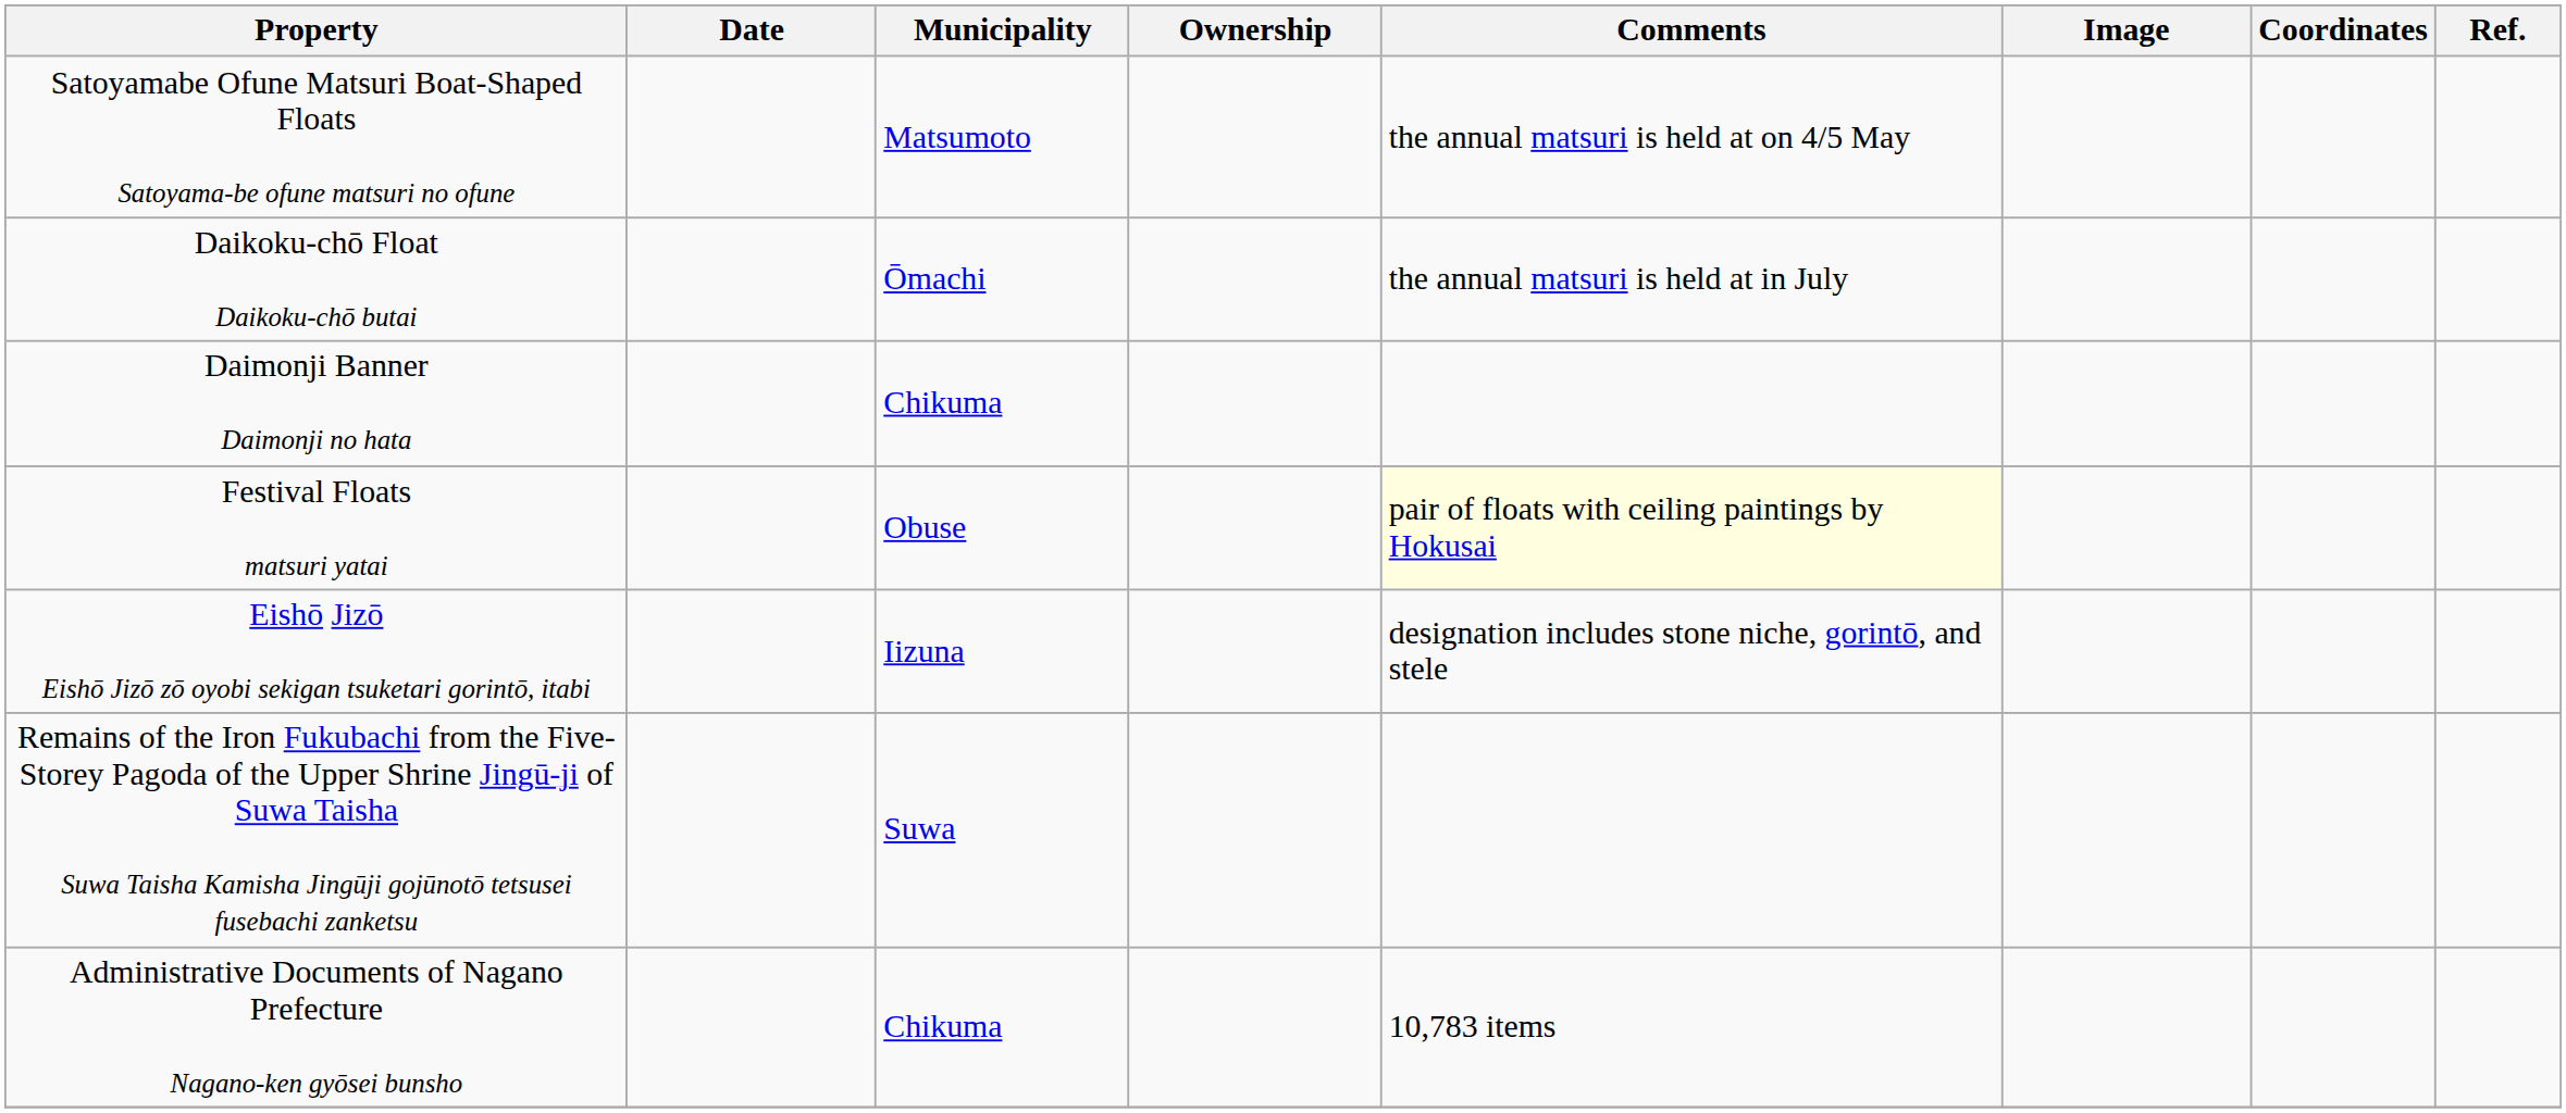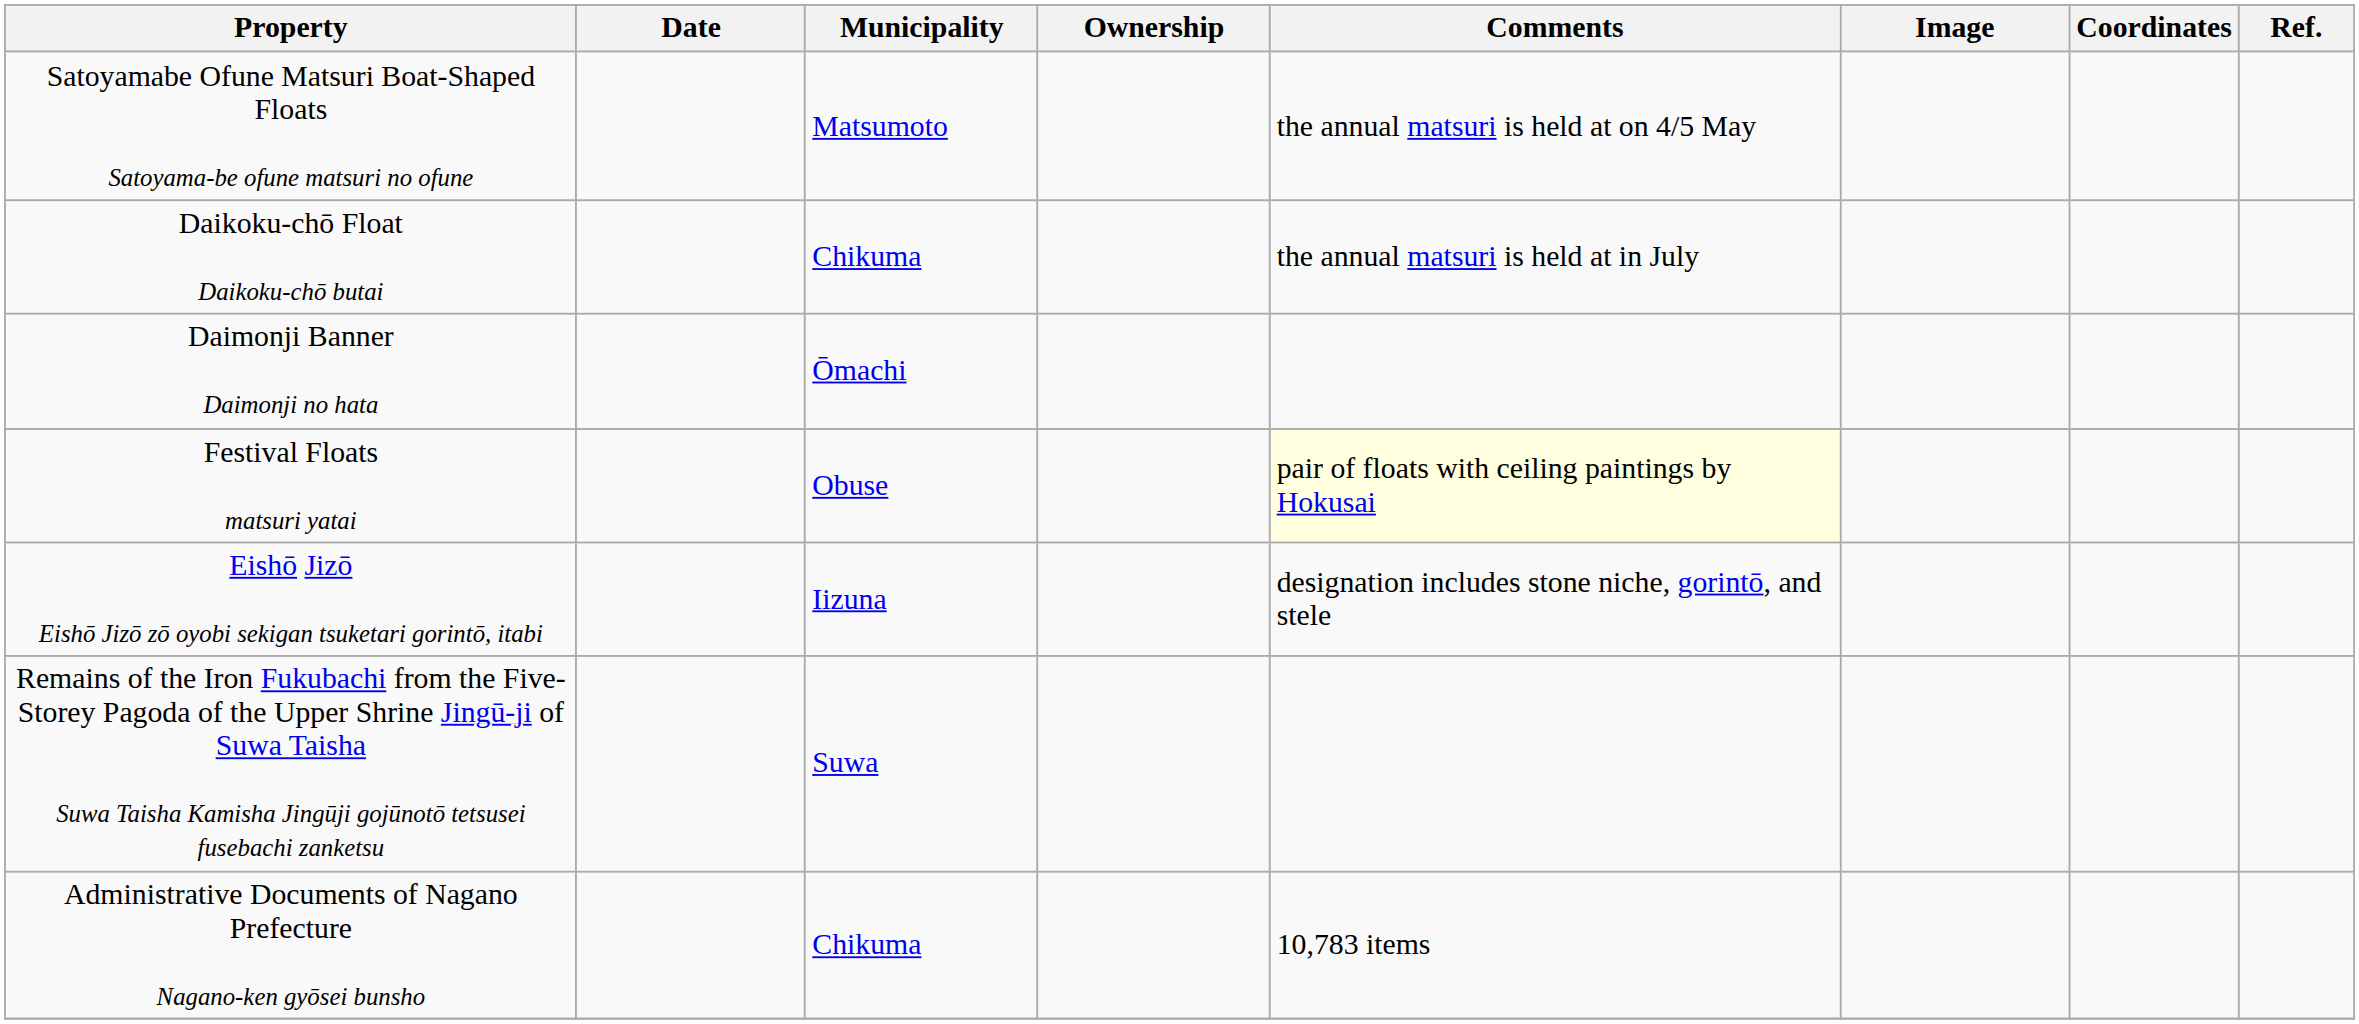Daikoku-chō Float Daikoku-chō butai | Municipality: Ōmachi -> Chikuma
Daimonji Banner Daimonji no hata | Municipality: Chikuma -> Ōmachi
